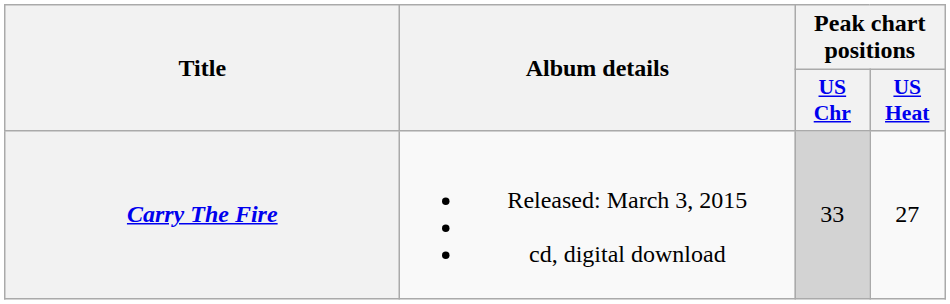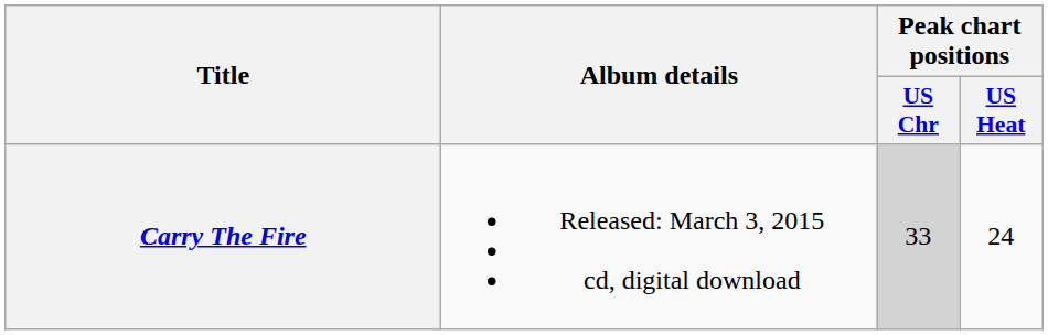Carry The Fire | Peak chart positions / US Heat: 27 -> 24
